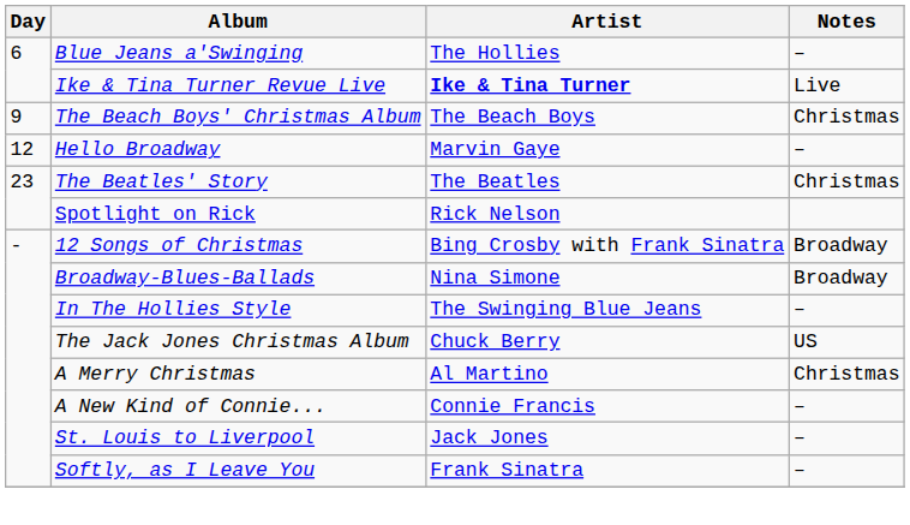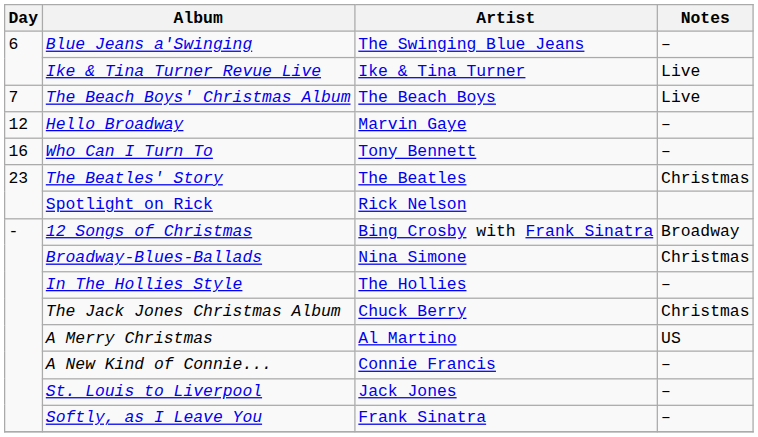Blue Jeans a'Swinging | Artist: The Hollies -> The Swinging Blue Jeans
Ike & Tina Turner Revue Live | Artist: bold -> normal
The Beach Boys' Christmas Album | Day: 9 -> 7
The Beach Boys' Christmas Album | Notes: Christmas -> Live
+ row: 16 | Who Can I Turn To | Tony Bennett | –
Broadway-Blues-Ballads | Notes: Broadway -> Christmas
In The Hollies Style | Artist: The Swinging Blue Jeans -> The Hollies
The Jack Jones Christmas Album | Notes: US -> Christmas
A Merry Christmas | Notes: Christmas -> US
